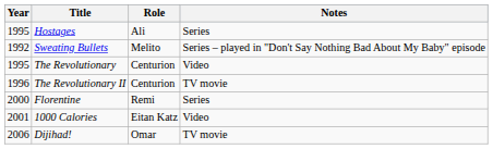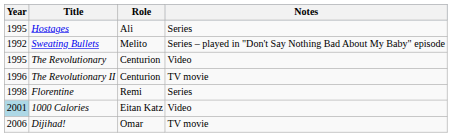Florentine | Year: 2000 -> 1998
1000 Calories | Year: no background -> lightblue background
